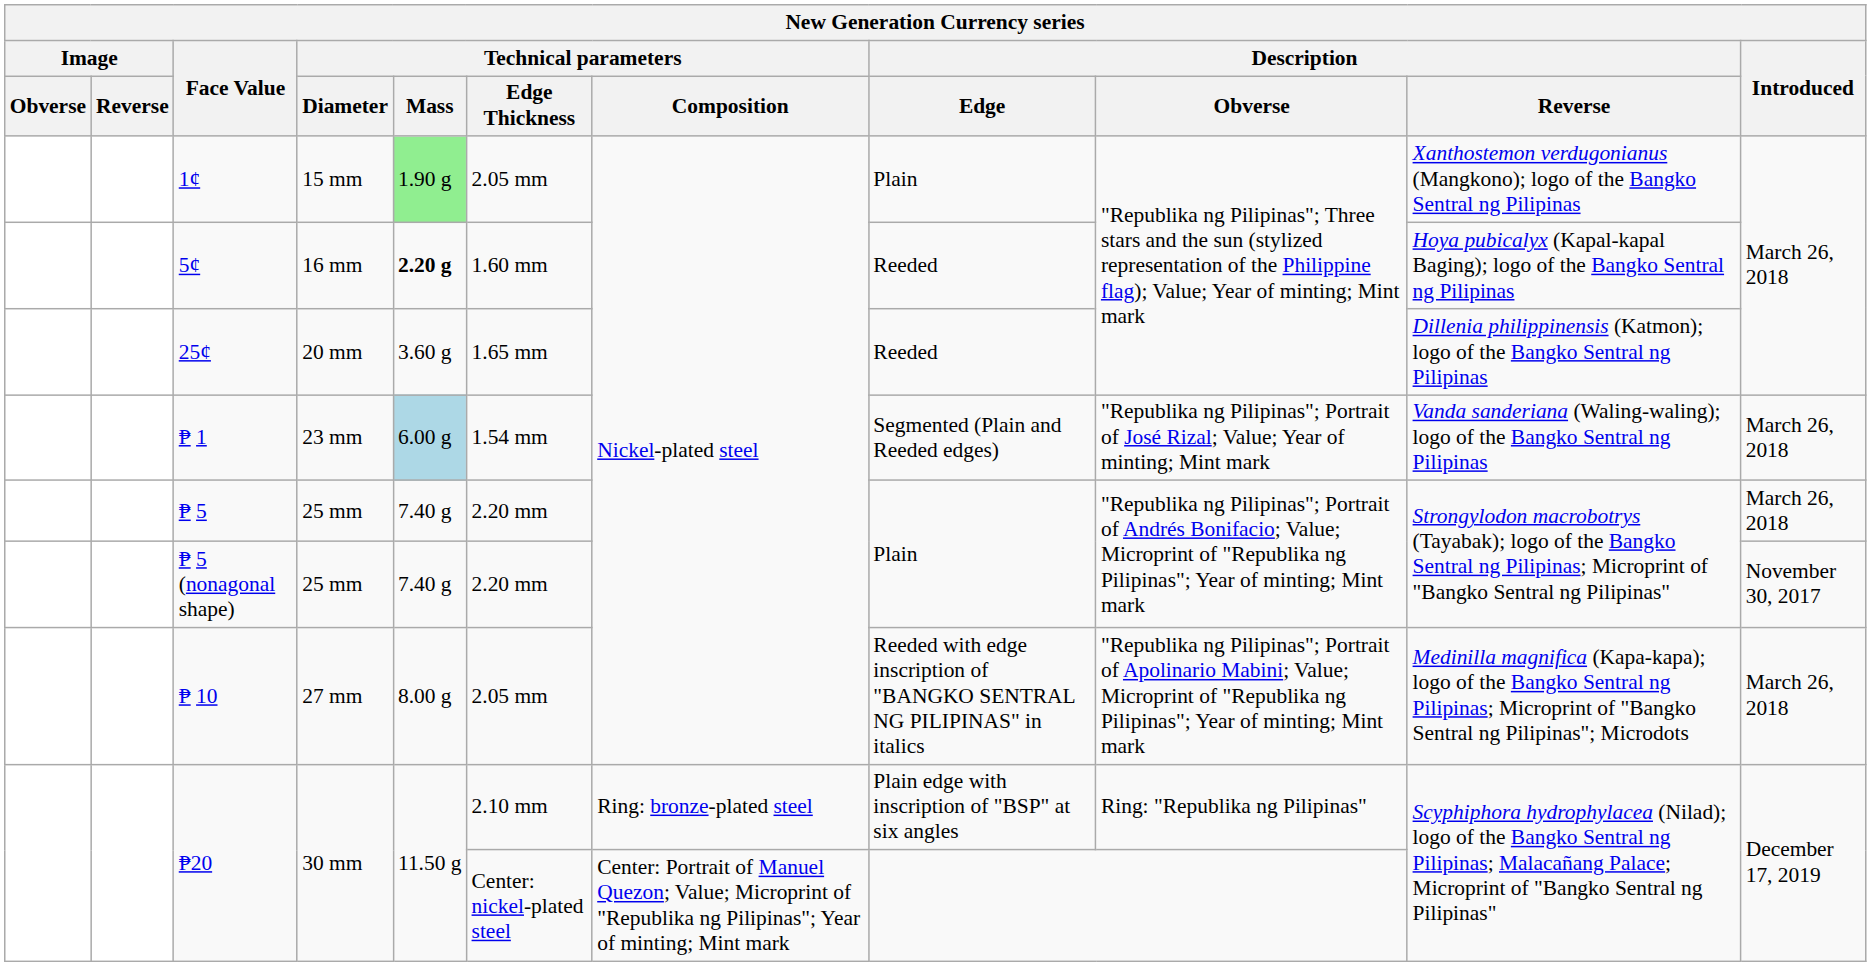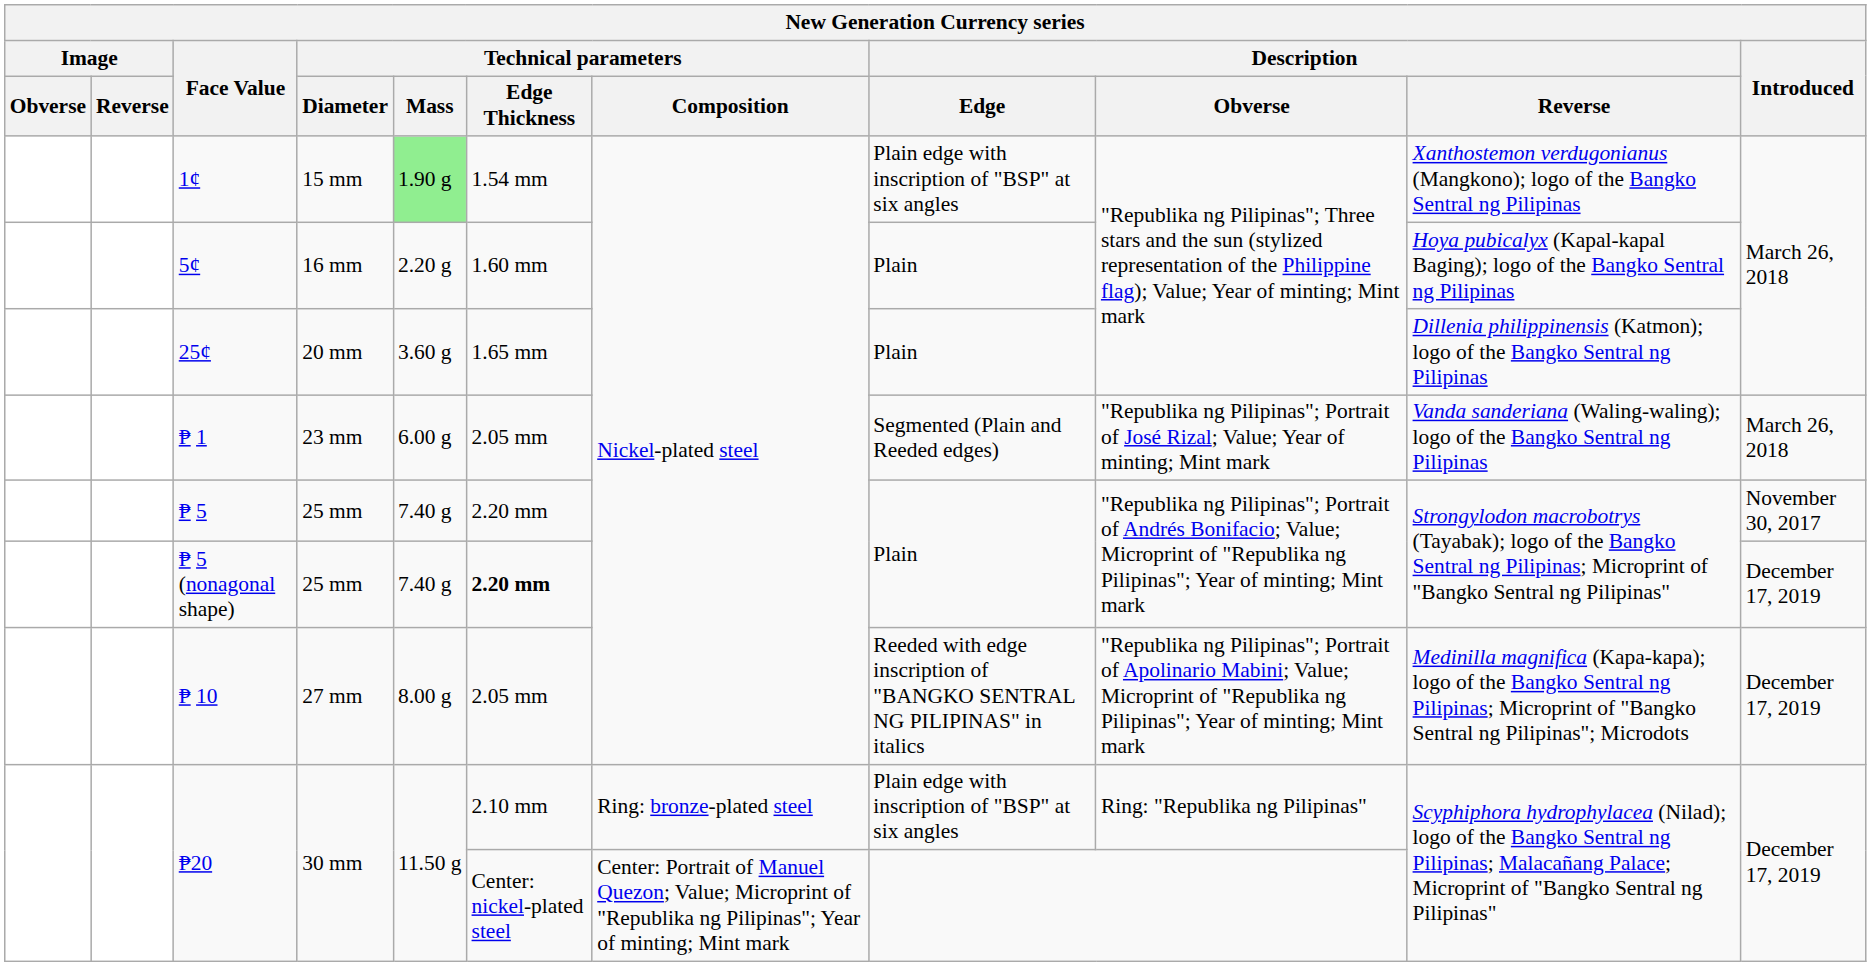1¢ | Technical parameters / Edge Thickness: 2.05 mm -> 1.54 mm
1¢ | Description / Edge: Plain -> Plain edge with inscription of "BSP" at six angles
5¢ | Technical parameters / Mass: bold -> normal
5¢ | Description / Edge: Reeded -> Plain
25¢ | Description / Edge: Reeded -> Plain
₱ 1 | Technical parameters / Mass: lightblue background -> no background
₱ 1 | Technical parameters / Edge Thickness: 1.54 mm -> 2.05 mm
₱ 5 | Introduced: March 26, 2018 -> November 30, 2017
₱ 5 (nonagonal shape) | Technical parameters / Edge Thickness: normal -> bold
₱ 5 (nonagonal shape) | Introduced: November 30, 2017 -> December 17, 2019
₱ 10 | Introduced: March 26, 2018 -> December 17, 2019
